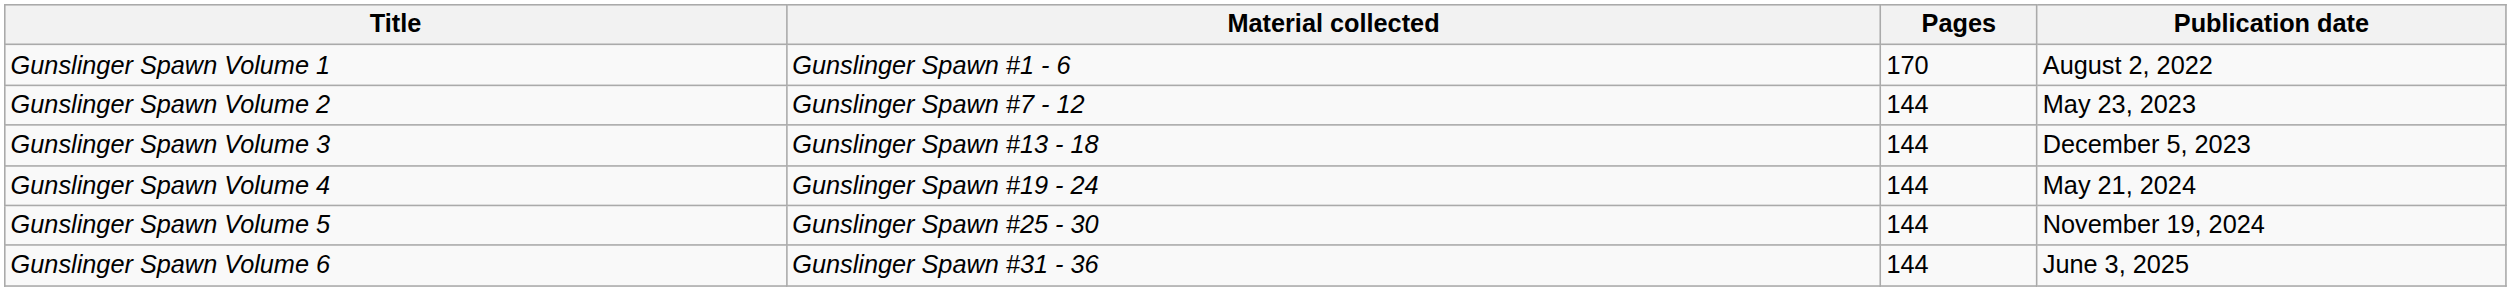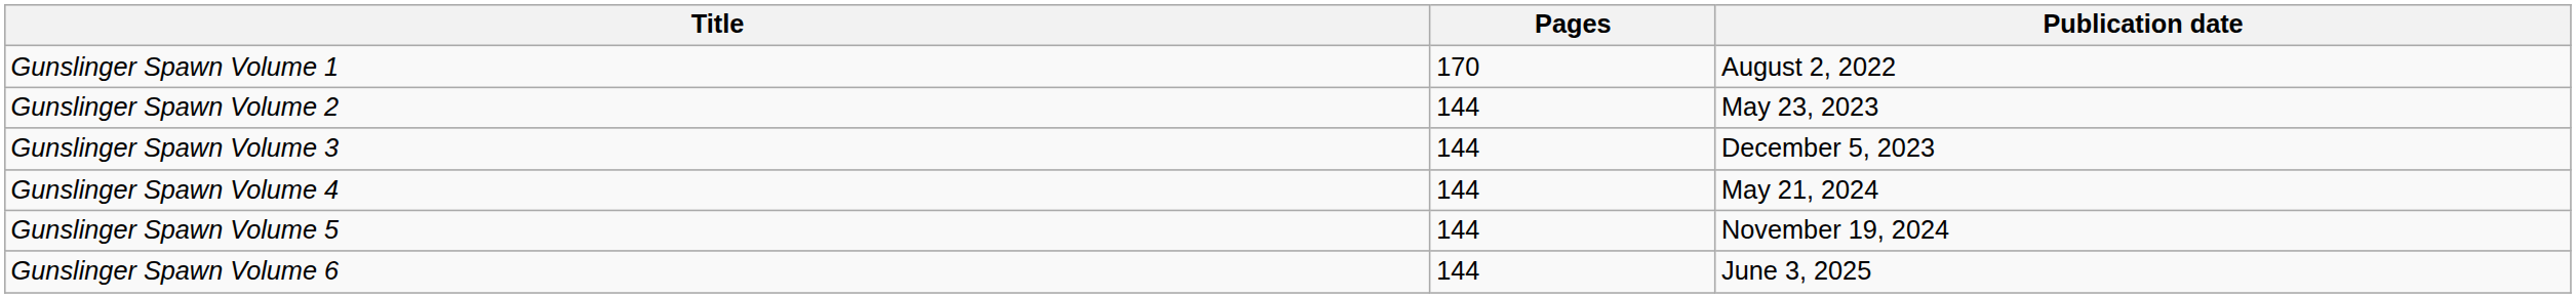- column: Material collected | Gunslinger Spawn #1 - 6 | Gunslinger Spawn #7 - 12 | Gunslinger Spawn #13 - 18 | Gunslinger Spawn #19 - 24 | Gunslinger Spawn #25 - 30 | Gunslinger Spawn #31 - 36
